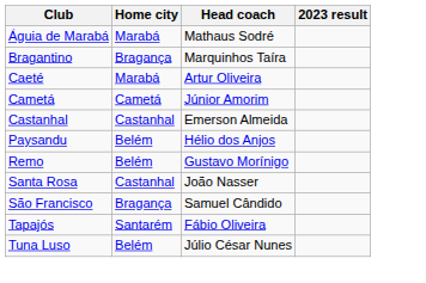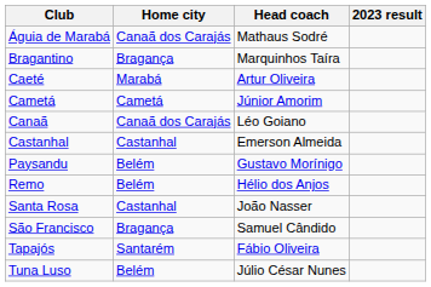Águia de Marabá | Home city: Marabá -> Canaã dos Carajás
+ row: Canaã | Canaã dos Carajás | Léo Goiano
Paysandu | Head coach: Hélio dos Anjos -> Gustavo Morínigo
Remo | Head coach: Gustavo Morínigo -> Hélio dos Anjos
